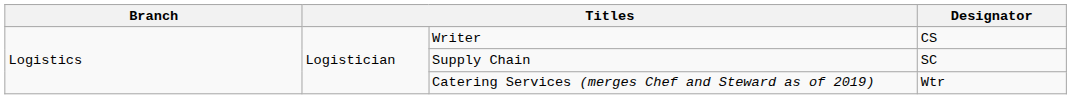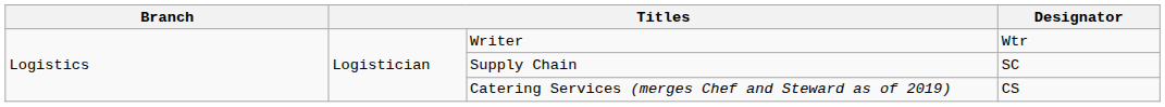Writer | Designator: CS -> Wtr
Catering Services (merges Chef and Steward as of 2019) | Designator: Wtr -> CS
